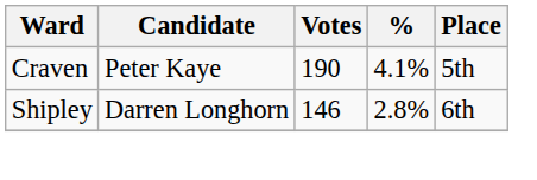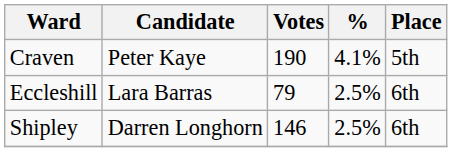+ row: Eccleshill | Lara Barras | 79 | 2.5% | 6th
Shipley | %: 2.8% -> 2.5%
